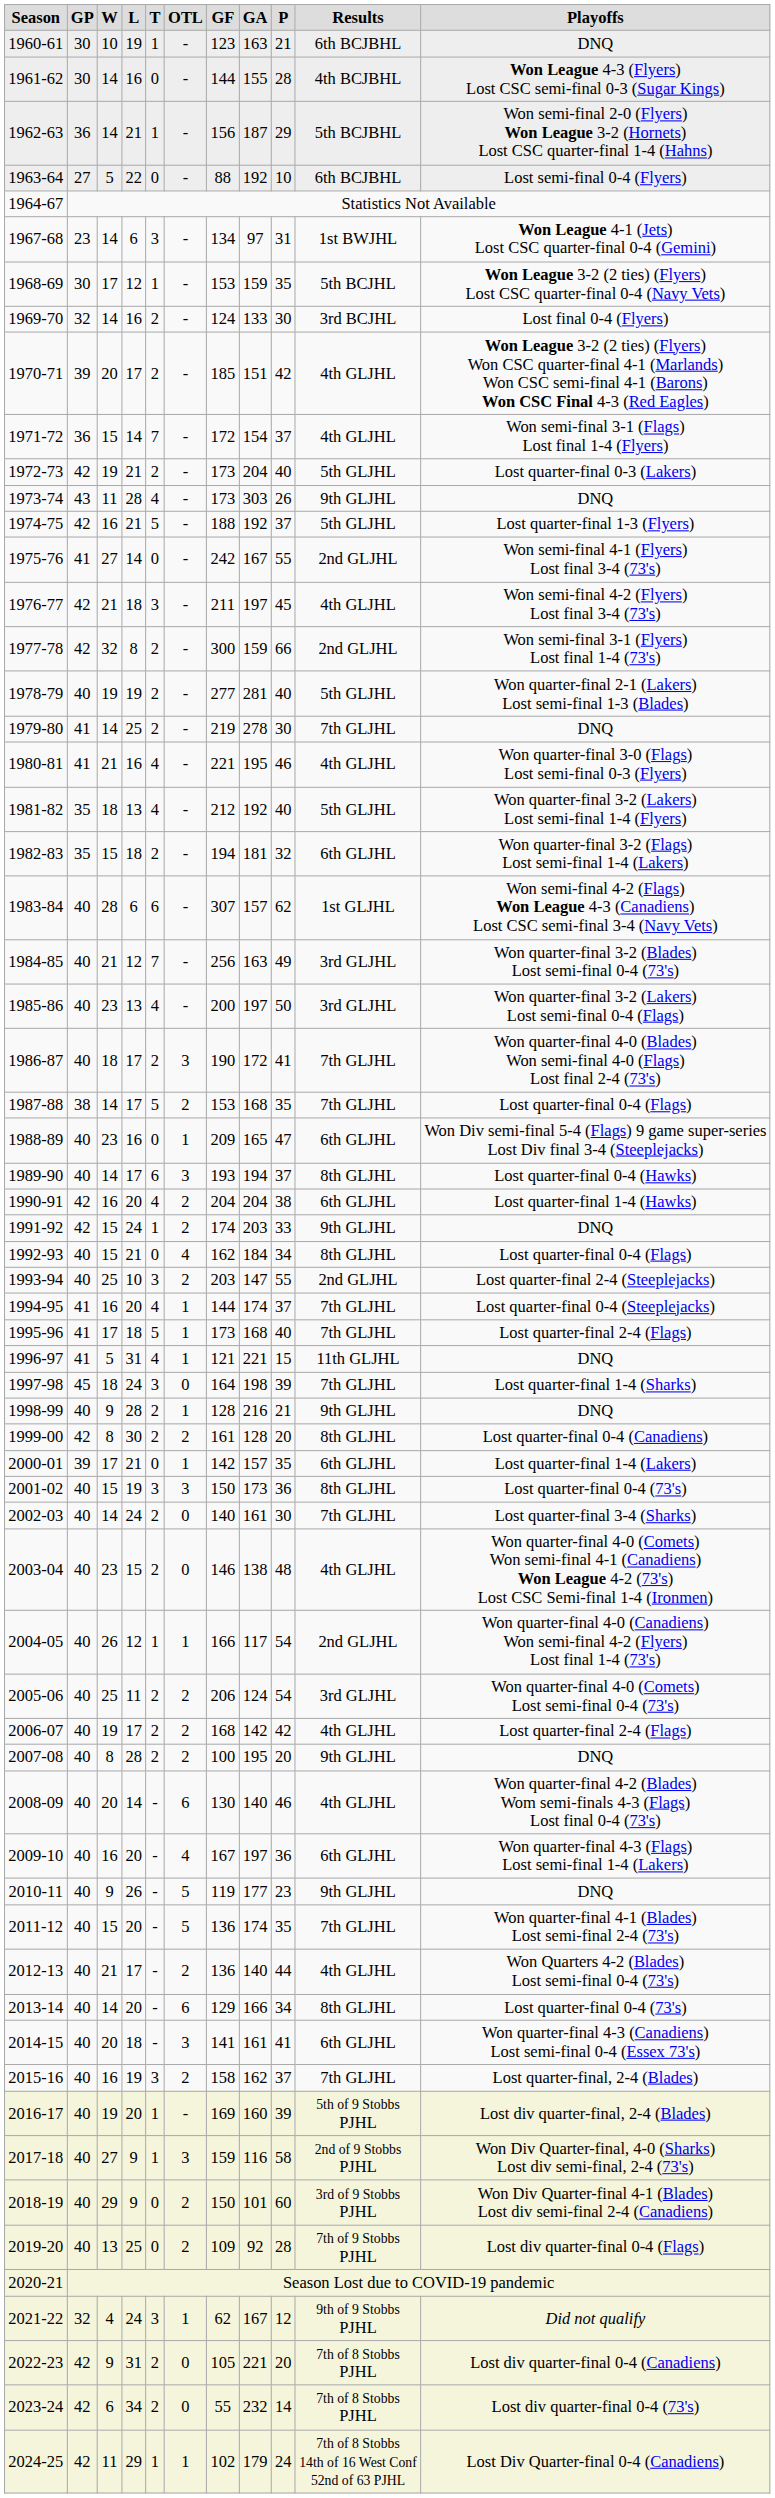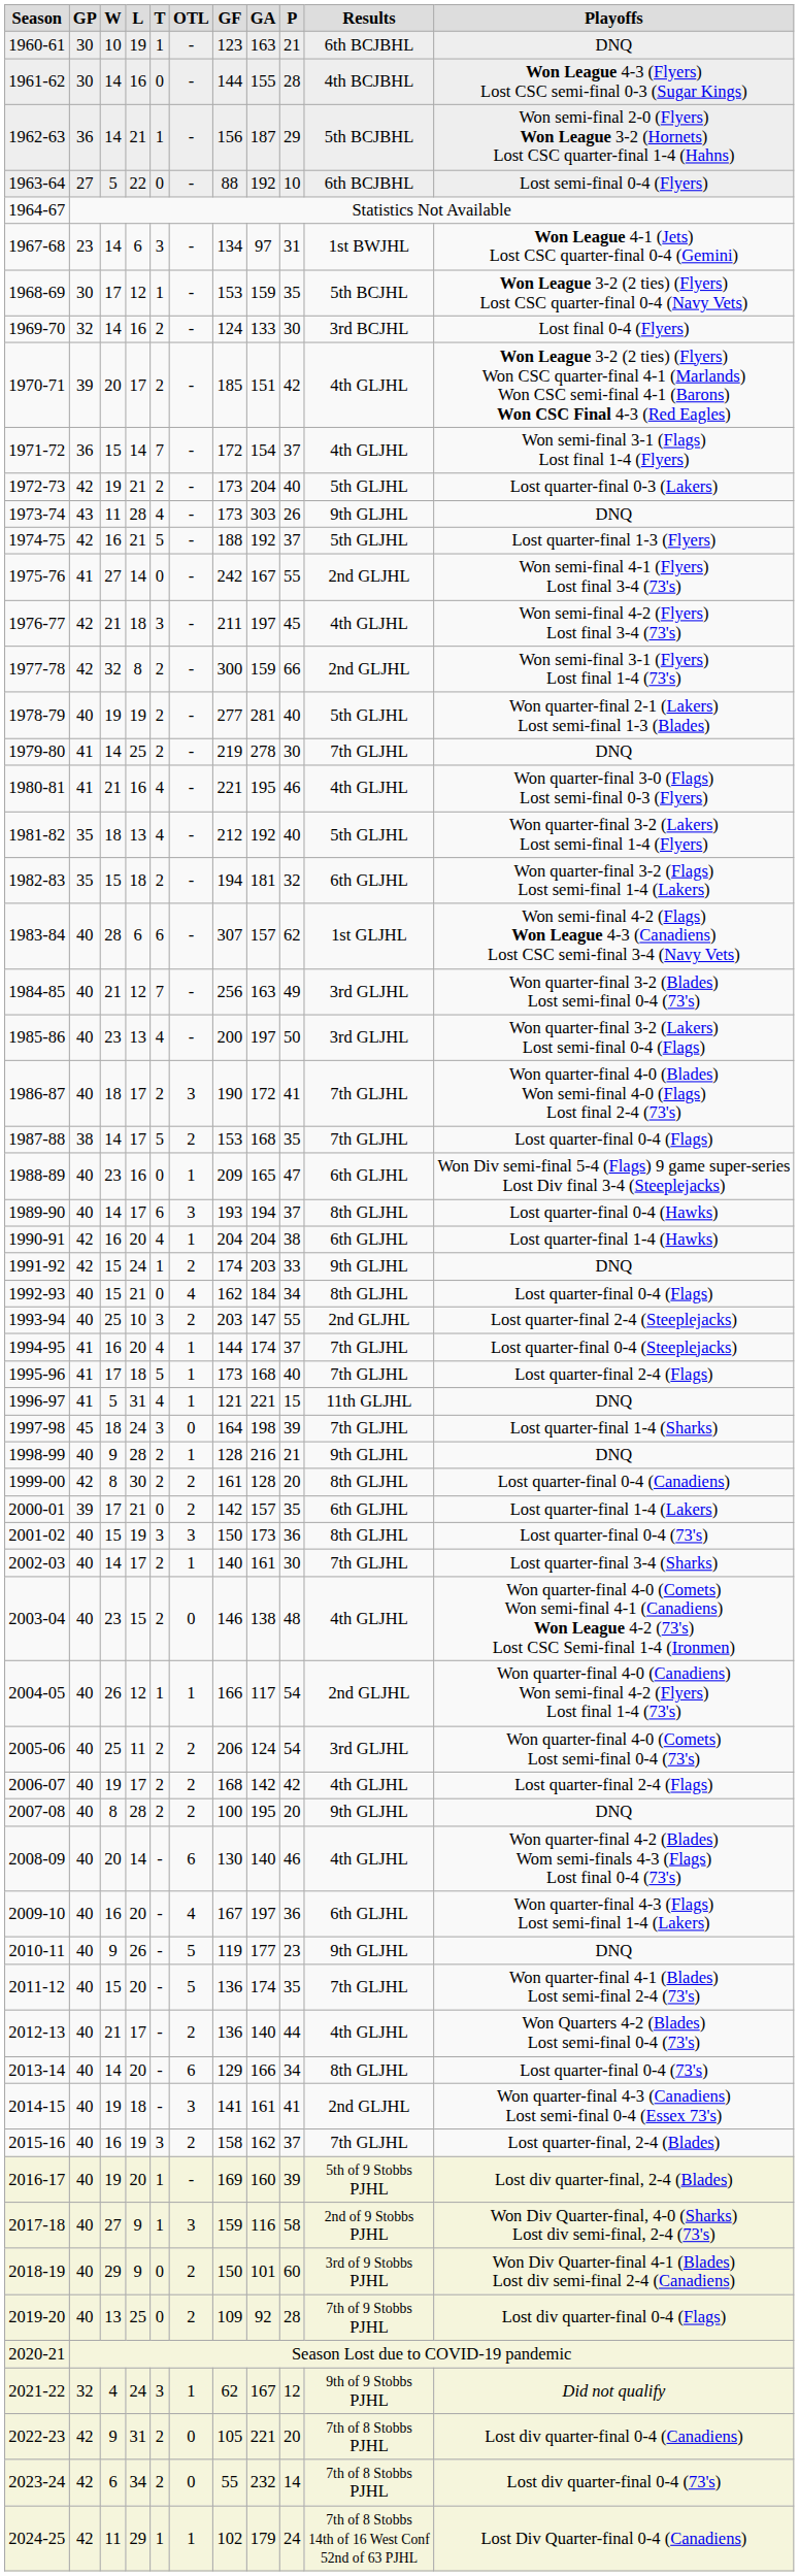1990-91 | OTL: 2 -> 1
2000-01 | OTL: 1 -> 2
2002-03 | L: 24 -> 17
2002-03 | OTL: 0 -> 1
2014-15 | W: 20 -> 19
2014-15 | Results: 6th GLJHL -> 2nd GLJHL
